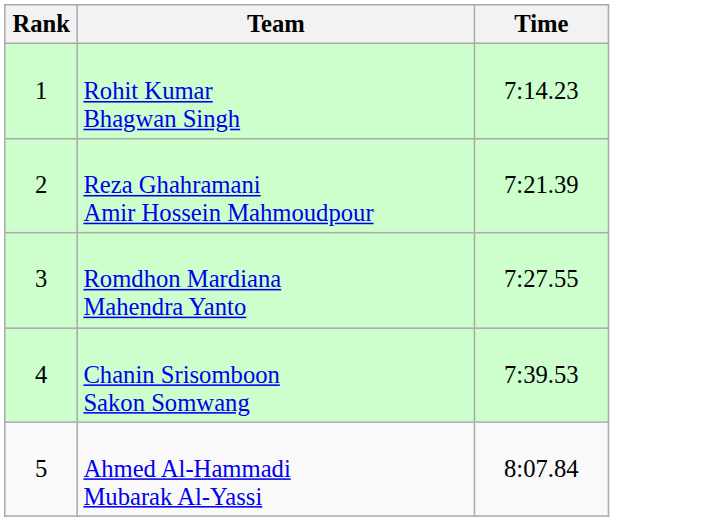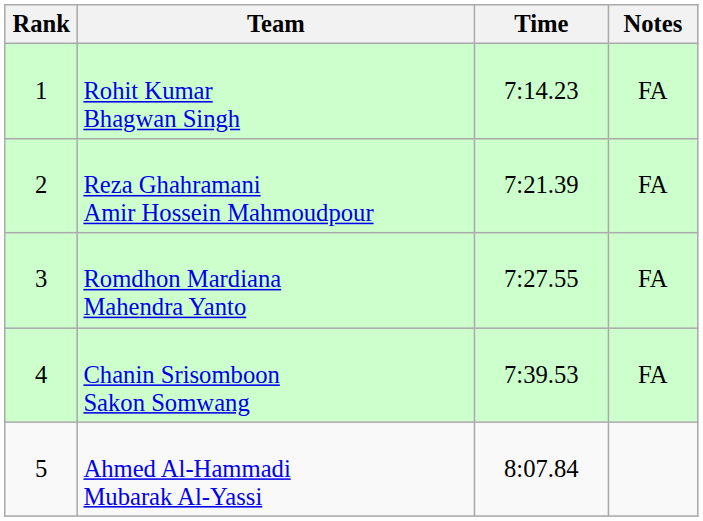+ column: Notes | FA | FA | FA | FA
